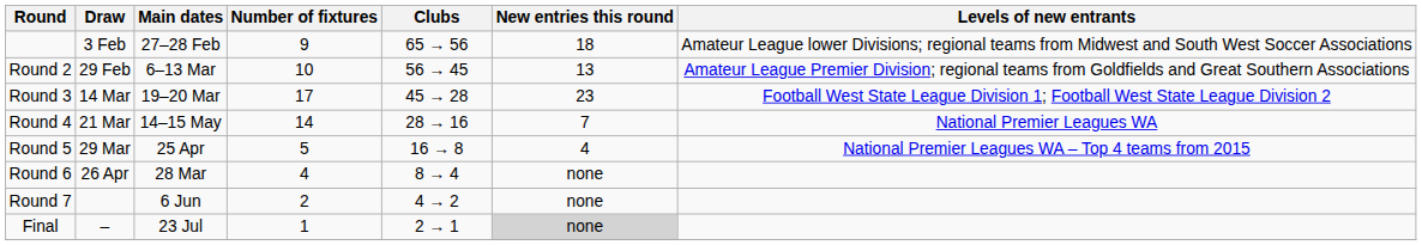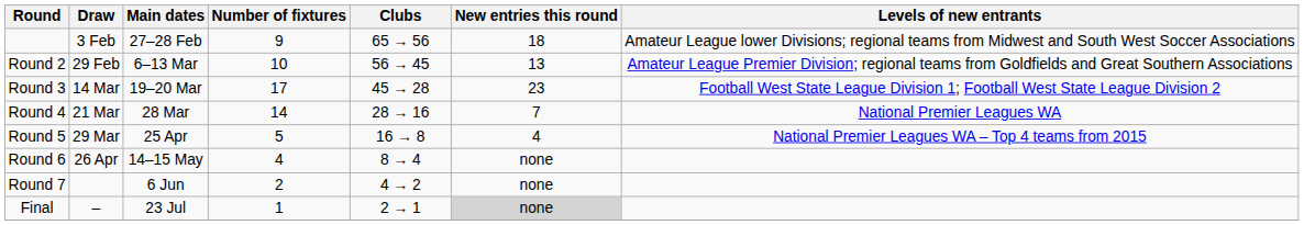Round 4 | Main dates: 14–15 May -> 28 Mar
Round 6 | Main dates: 28 Mar -> 14–15 May
